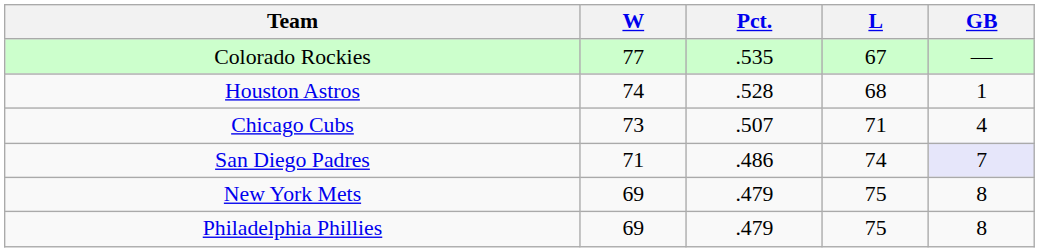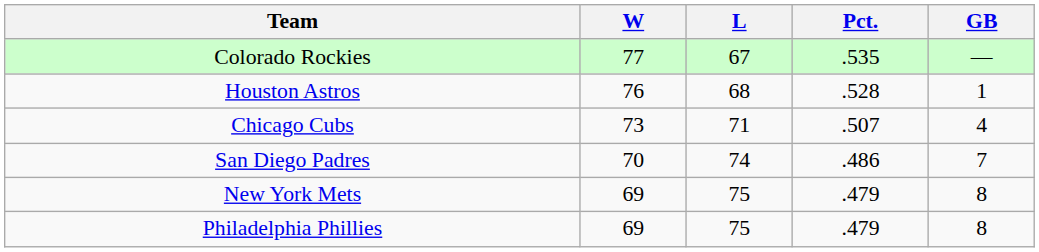columns swapped: L <-> Pct.
Houston Astros | W: 74 -> 76
San Diego Padres | W: 71 -> 70
San Diego Padres | GB: lavender background -> no background
